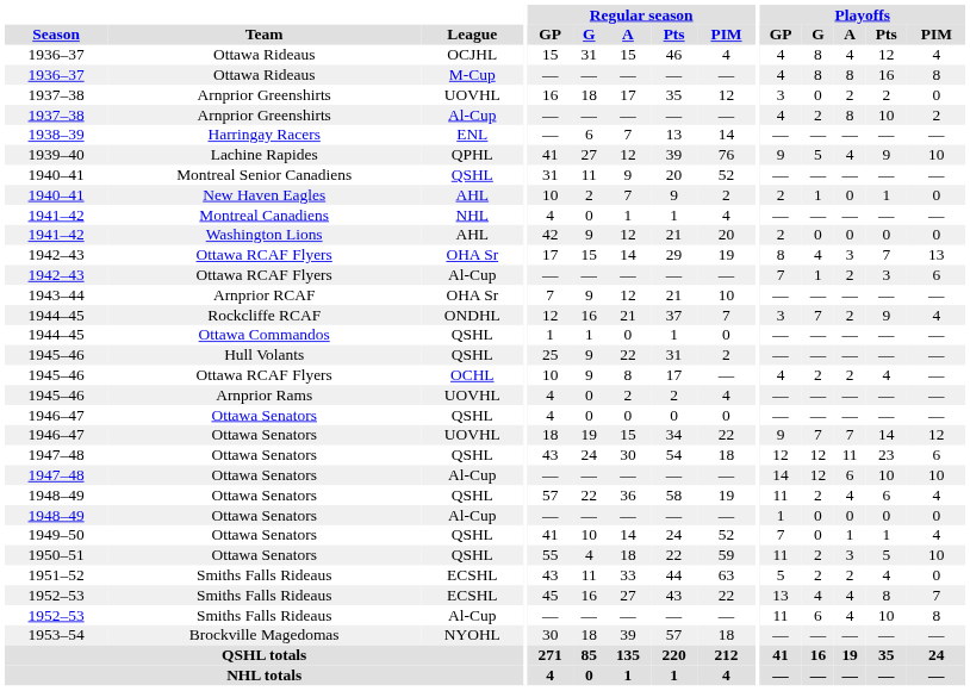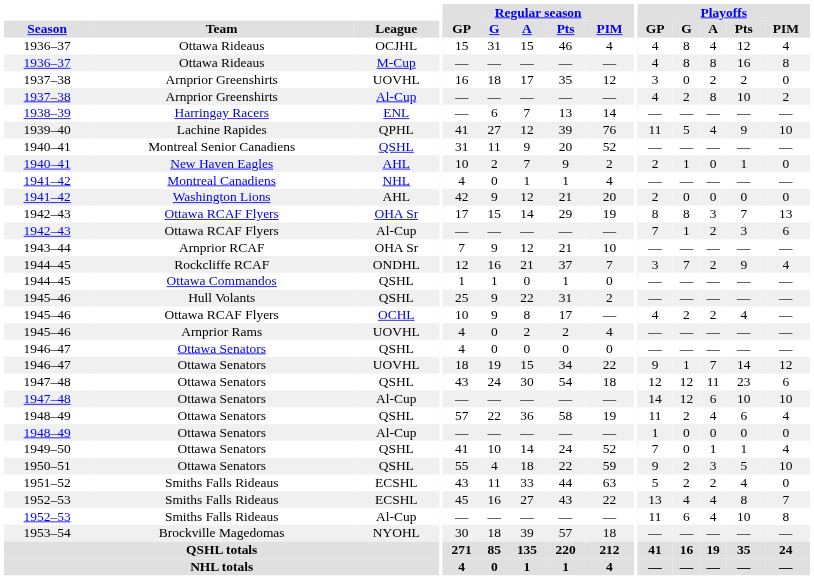1939–40 | Playoffs / GP: 9 -> 11
1942–43 / OHA Sr | Playoffs / G: 4 -> 8
1946–47 / UOVHL | Playoffs / G: 7 -> 1
1950–51 | Playoffs / GP: 11 -> 9
